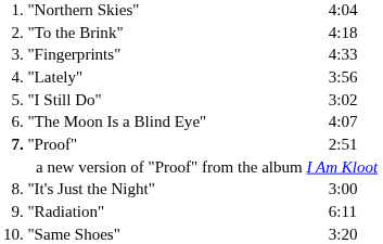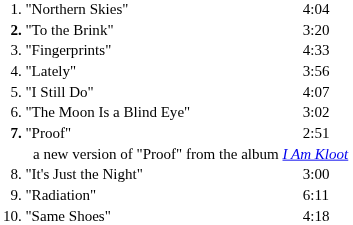"To the Brink" | column 1: normal -> bold
"To the Brink" | column 3: 4:18 -> 3:20
"I Still Do" | column 3: 3:02 -> 4:07
"The Moon Is a Blind Eye" | column 3: 4:07 -> 3:02
"Same Shoes" | column 3: 3:20 -> 4:18
